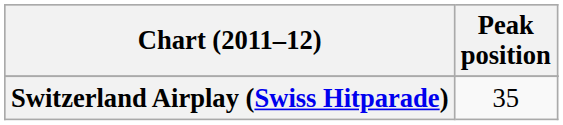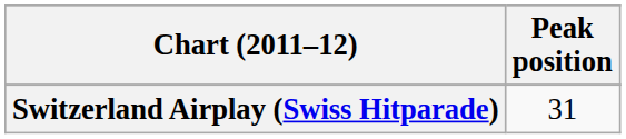Switzerland Airplay (Swiss Hitparade) | Peak position: 35 -> 31
